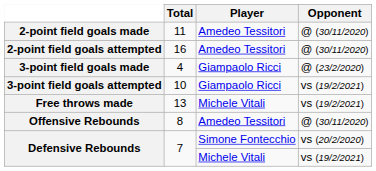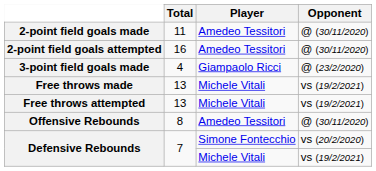- row: 3-point field goals attempted | 10 | Giampaolo Ricci | vs (19/2/2021)
+ row: Free throws attempted | 13 | Michele Vitali | vs (19/2/2021)
